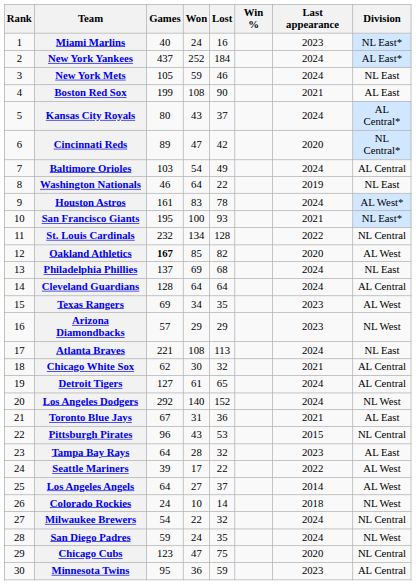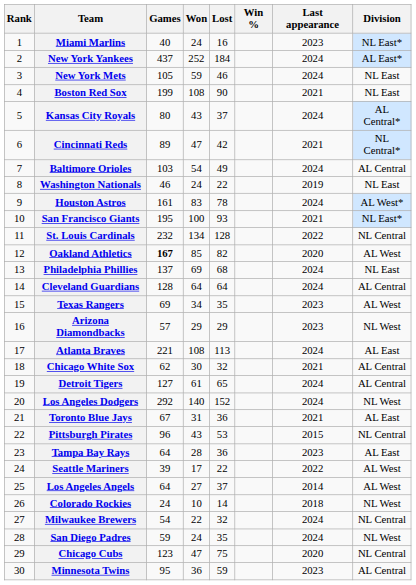Boston Red Sox | Division: AL East -> NL East
Cincinnati Reds | Last appearance: 2020 -> 2021
Washington Nationals | Won: 64 -> 24
Atlanta Braves | Division: NL East -> AL East
Tampa Bay Rays | Lost: 32 -> 36
